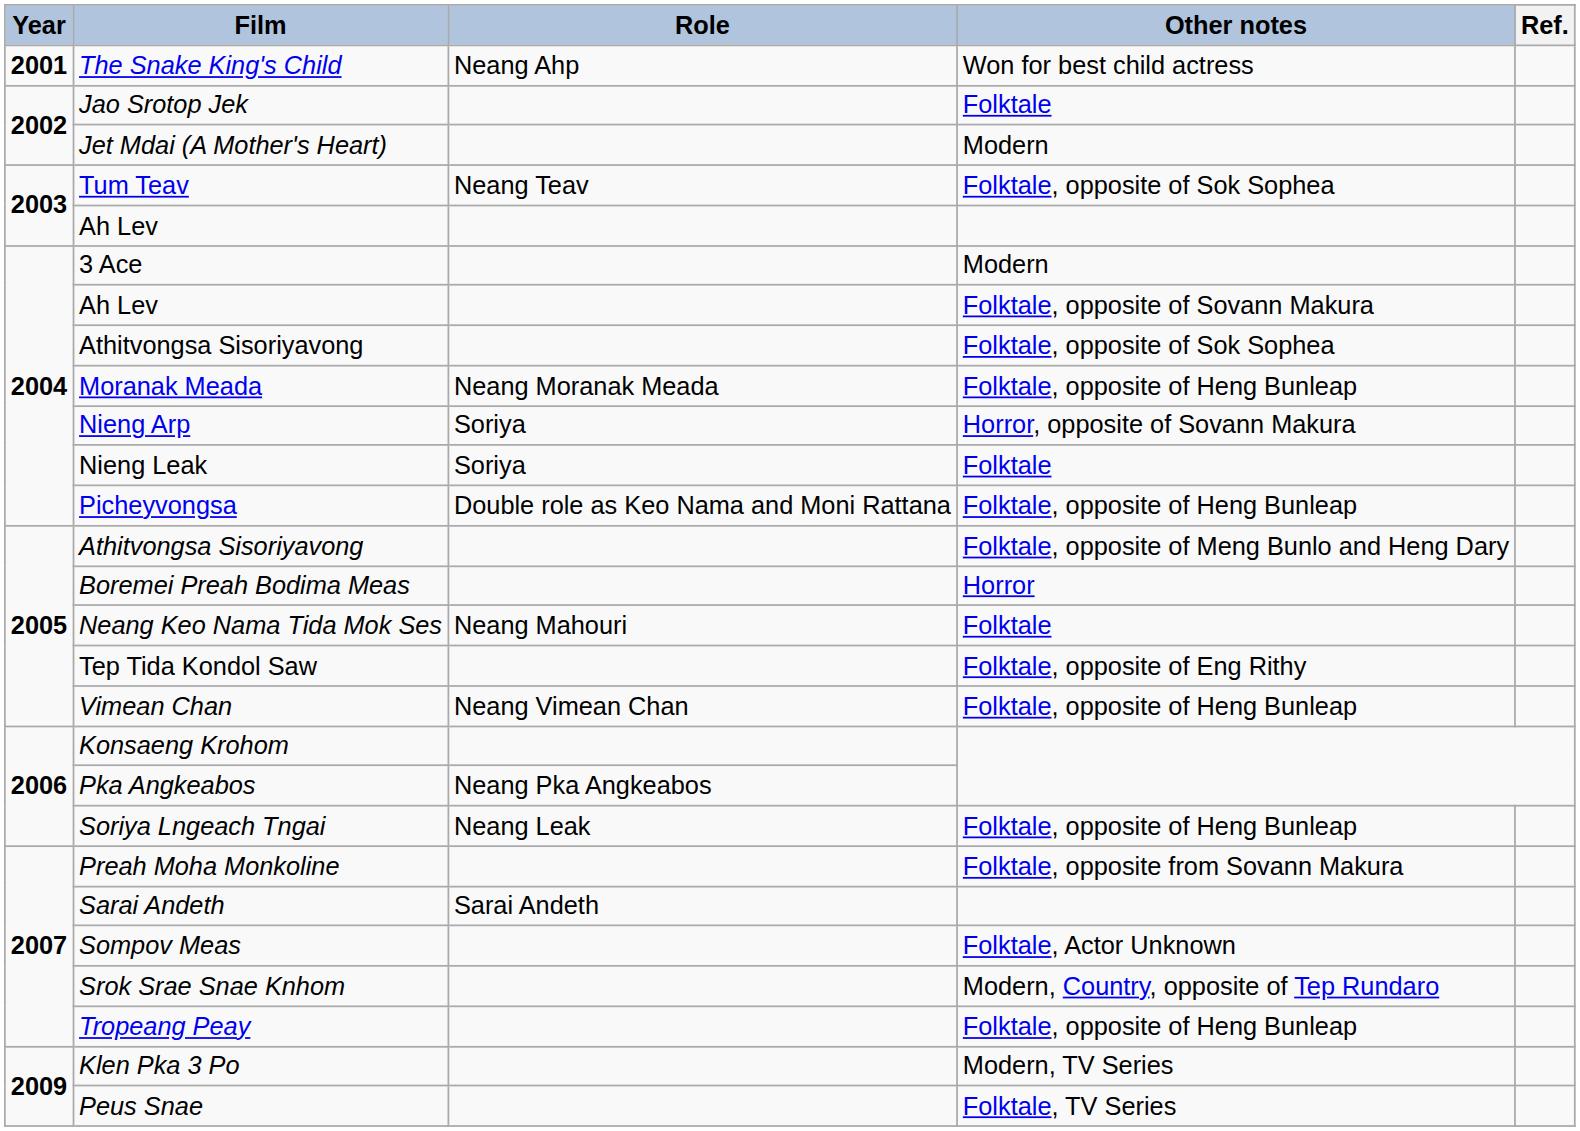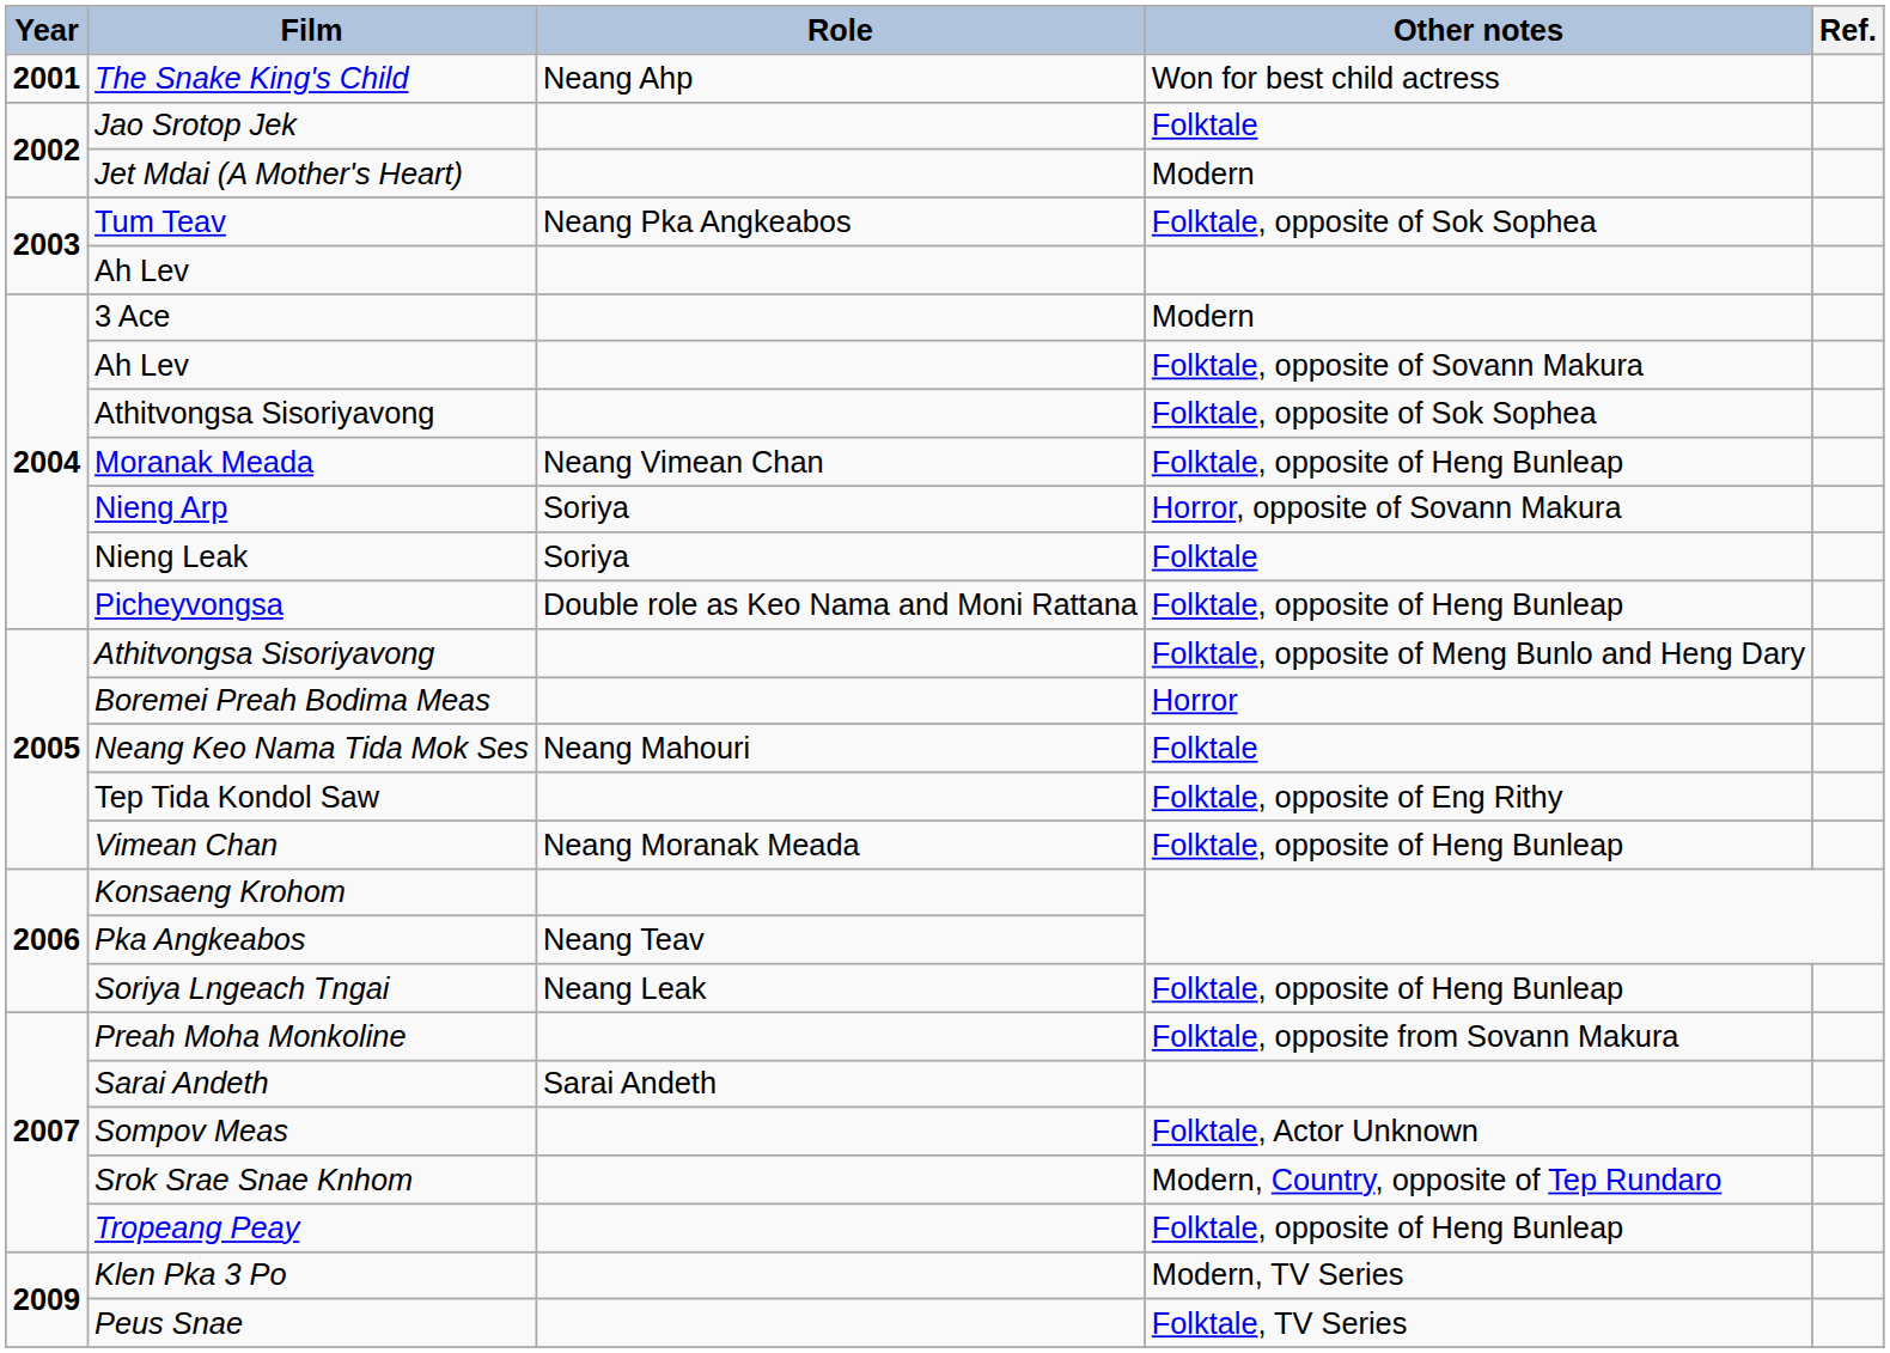Tum Teav | Role: Neang Teav -> Neang Pka Angkeabos
Moranak Meada | Role: Neang Moranak Meada -> Neang Vimean Chan
Vimean Chan | Role: Neang Vimean Chan -> Neang Moranak Meada
Pka Angkeabos | Role: Neang Pka Angkeabos -> Neang Teav
